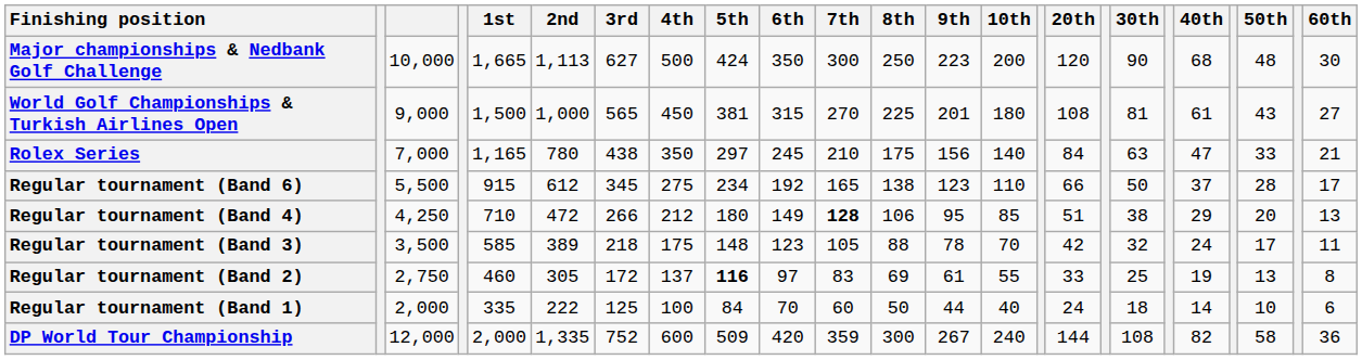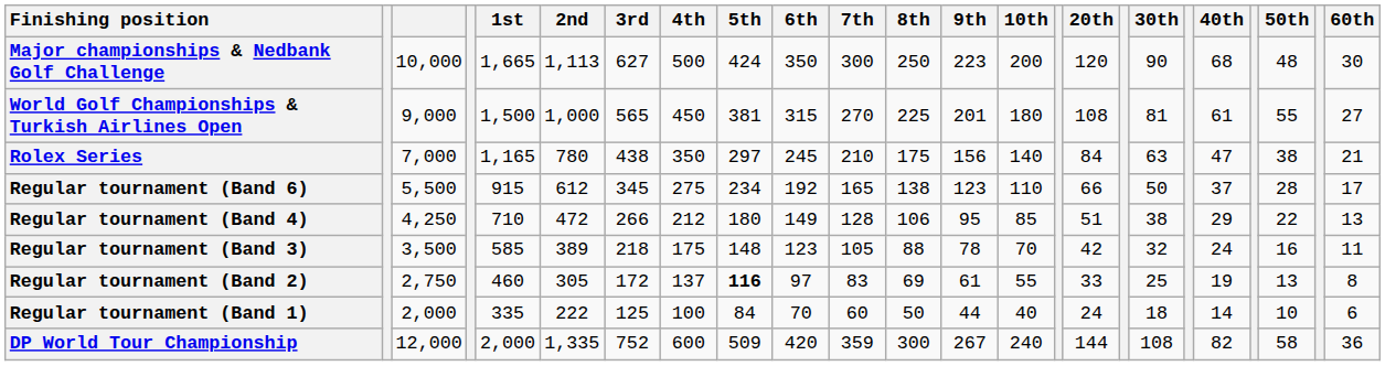World Golf Championships & Turkish Airlines Open | 50th: 43 -> 55
Rolex Series | 50th: 33 -> 38
Regular tournament (Band 4) | 7th: bold -> normal
Regular tournament (Band 4) | 50th: 20 -> 22
Regular tournament (Band 3) | 50th: 17 -> 16
